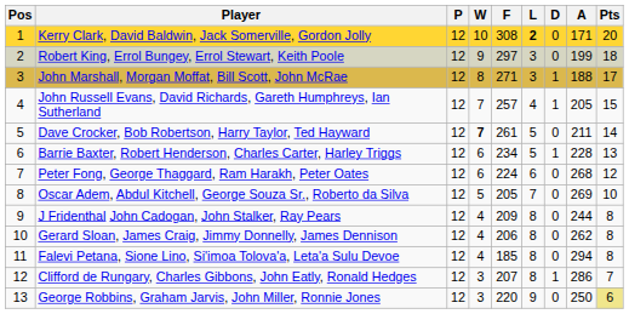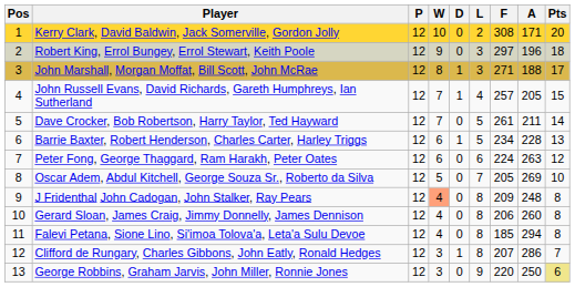columns swapped: D <-> F
Kerry Clark, David Baldwin, Jack Somerville, Gordon Jolly | L: bold -> normal
Robert King, Errol Bungey, Errol Stewart, Keith Poole | A: 199 -> 196
Dave Crocker, Bob Robertson, Harry Taylor, Ted Hayward | W: bold -> normal
Peter Fong, George Thaggard, Ram Harakh, Peter Oates | A: 268 -> 263
J Fridenthal John Cadogan, John Stalker, Ray Pears | W: no background -> lightsalmon background
J Fridenthal John Cadogan, John Stalker, Ray Pears | A: 244 -> 248
Gerard Sloan, James Craig, Jimmy Donnelly, James Dennison | A: 262 -> 260
